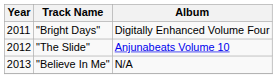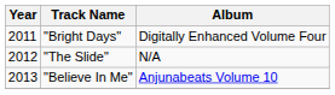"The Slide" | Album: Anjunabeats Volume 10 -> N/A
"Believe In Me" | Album: N/A -> Anjunabeats Volume 10
